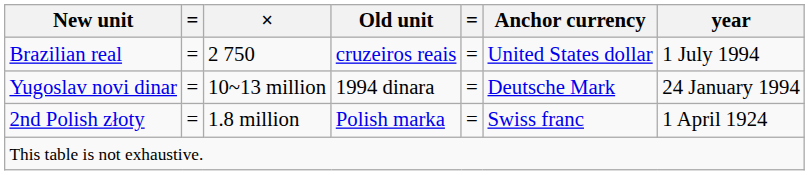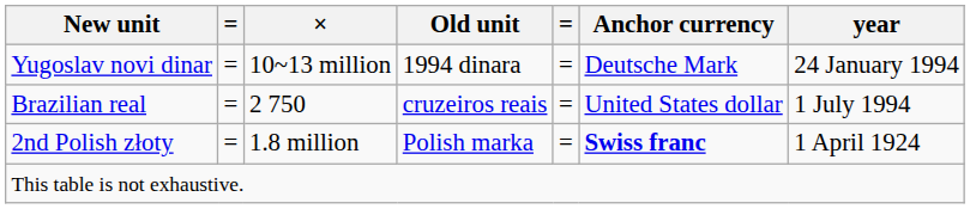rows swapped: Brazilian real <-> Yugoslav novi dinar
2nd Polish złoty | Anchor currency: normal -> bold
